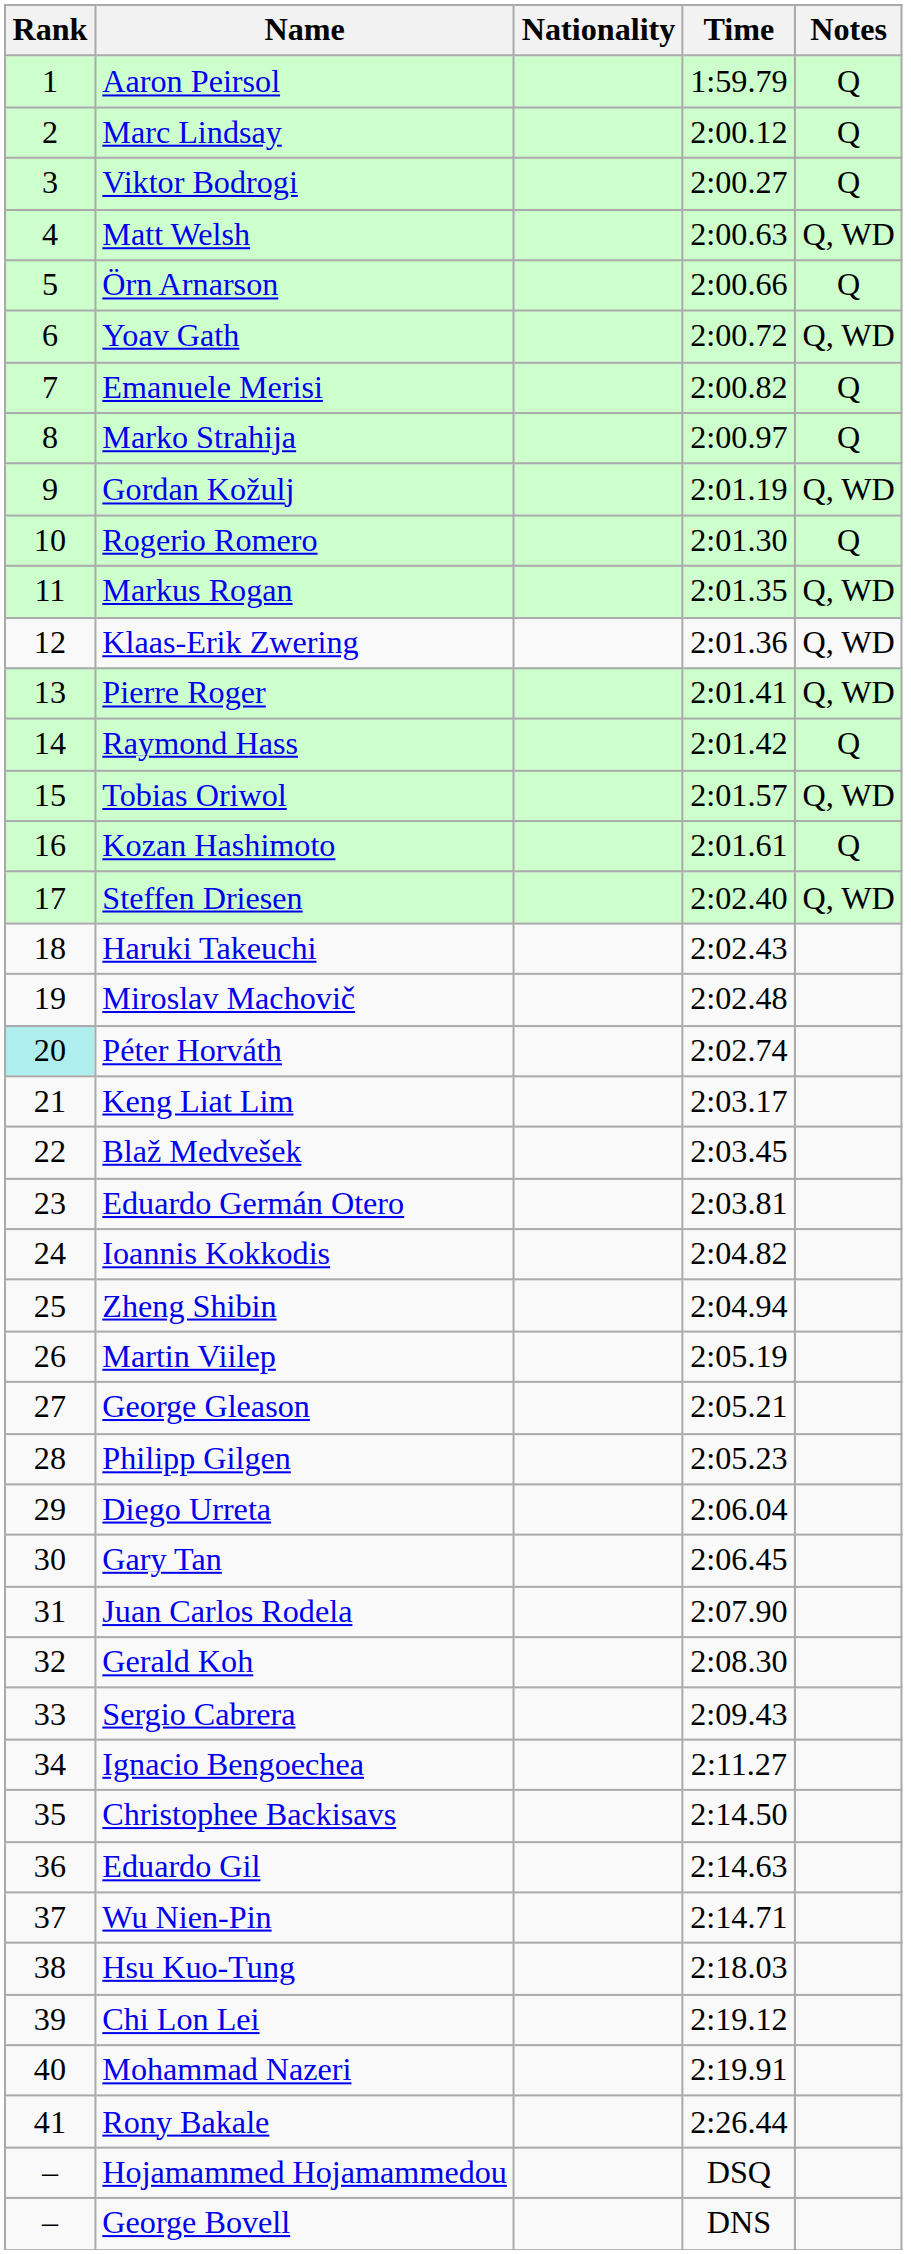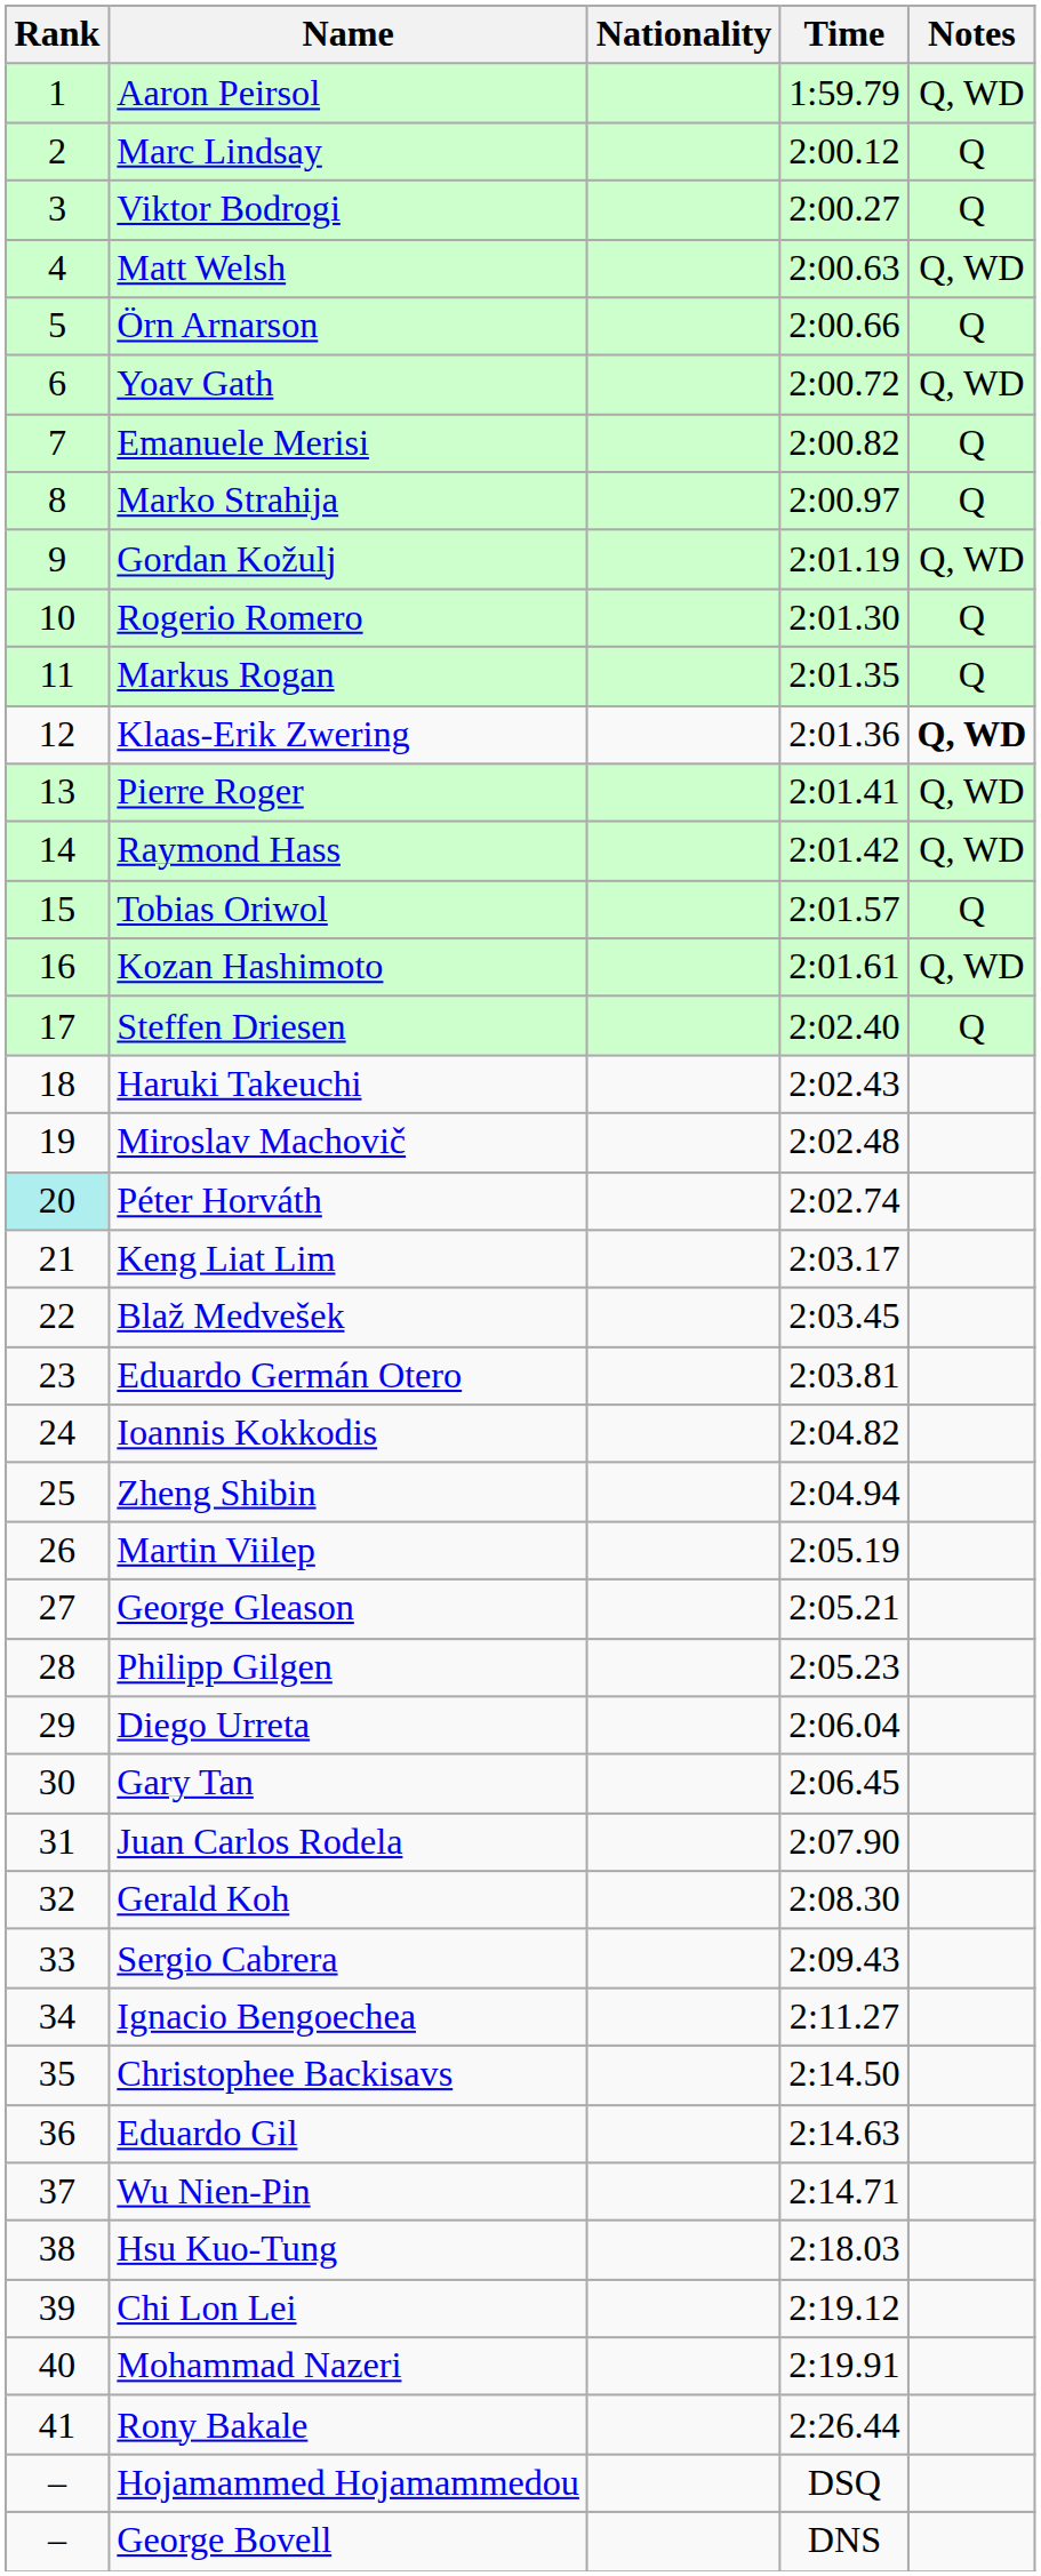Aaron Peirsol | Notes: Q -> Q, WD
Markus Rogan | Notes: Q, WD -> Q
Klaas-Erik Zwering | Notes: normal -> bold
Raymond Hass | Notes: Q -> Q, WD
Tobias Oriwol | Notes: Q, WD -> Q
Kozan Hashimoto | Notes: Q -> Q, WD
Steffen Driesen | Notes: Q, WD -> Q
